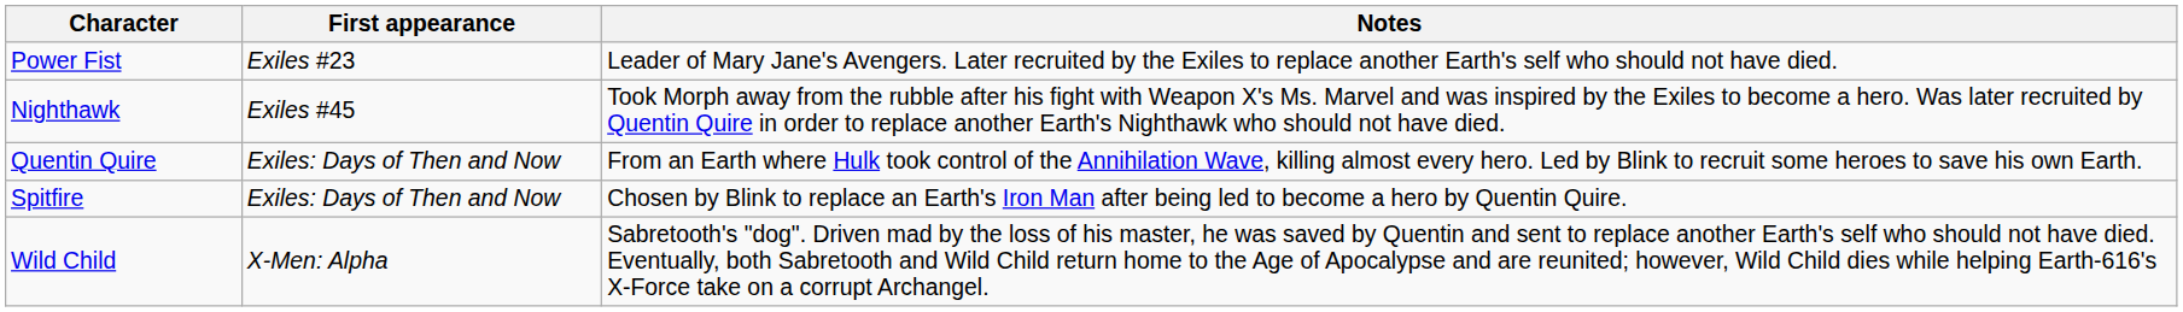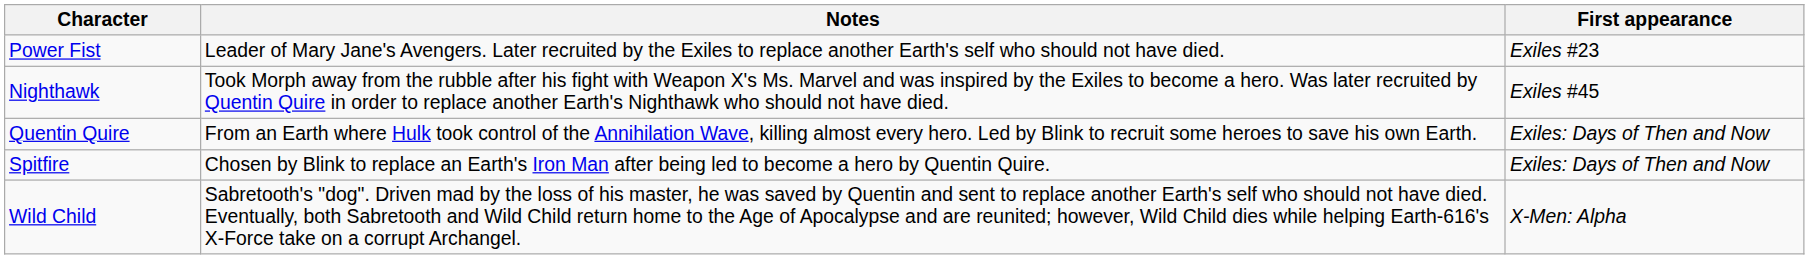columns swapped: First appearance <-> Notes
